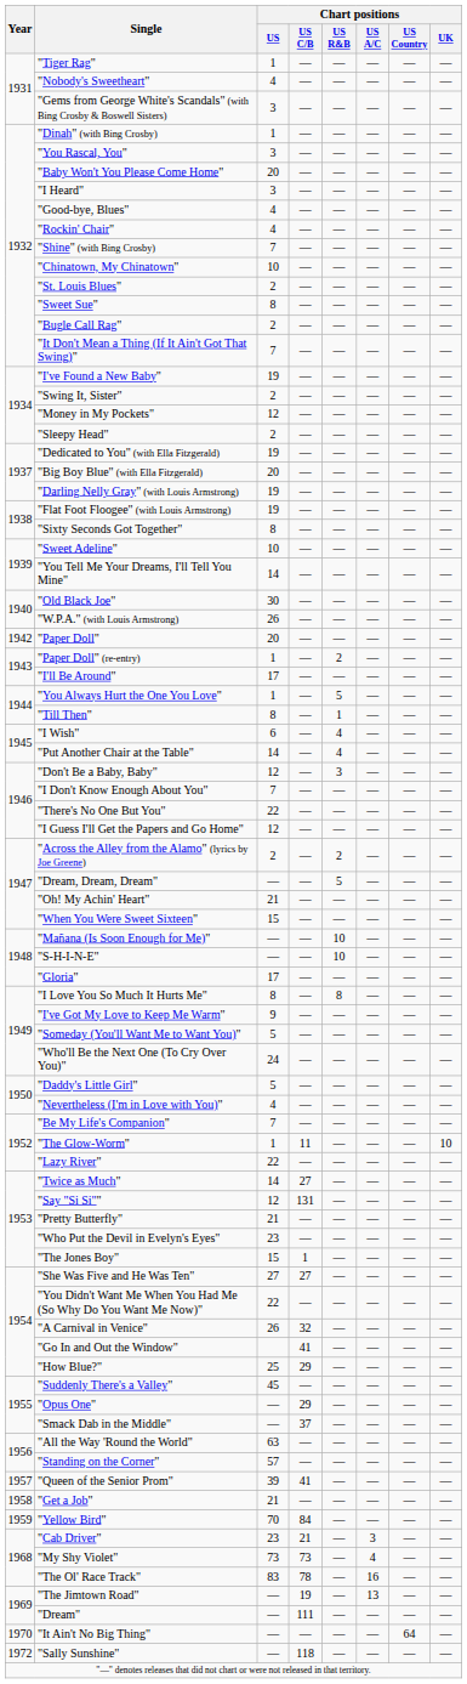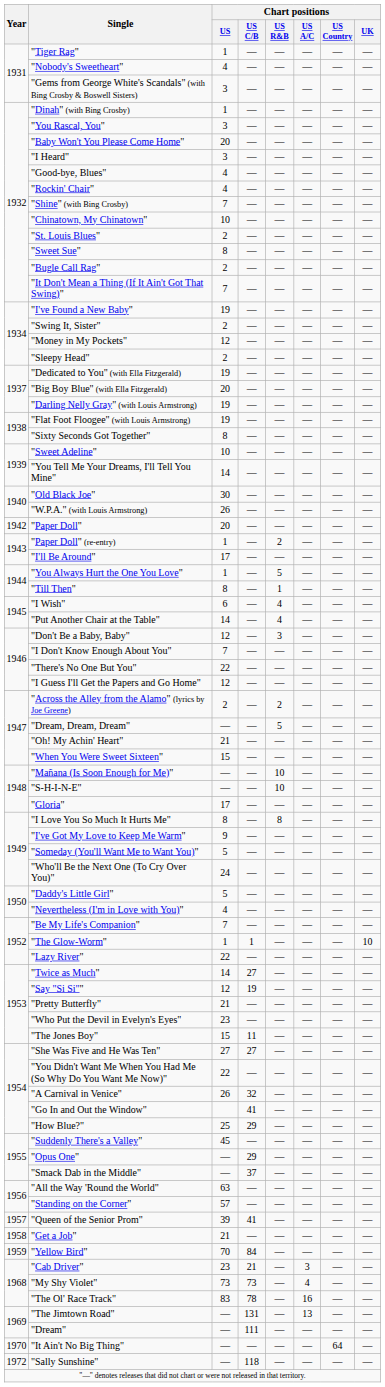"The Glow-Worm" | Chart positions / US C/B: 11 -> 1
"Say "Si Si"" | Chart positions / US C/B: 131 -> 19
"The Jones Boy" | Chart positions / US C/B: 1 -> 11
"The Jimtown Road" | Chart positions / US C/B: 19 -> 131
